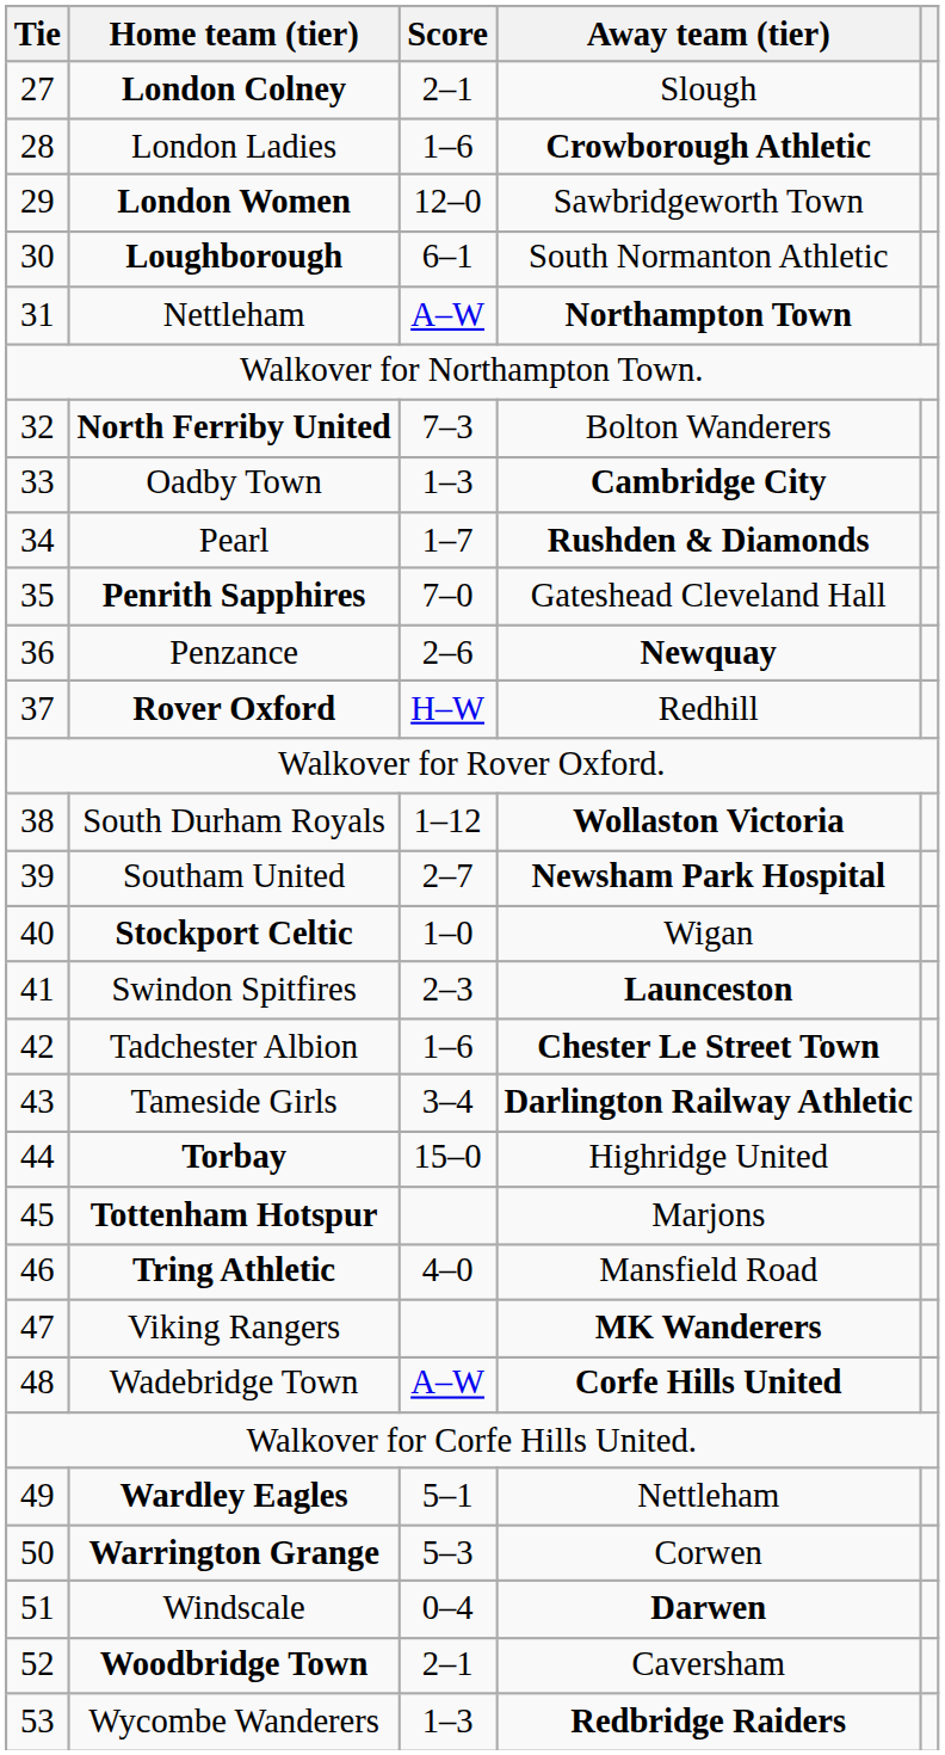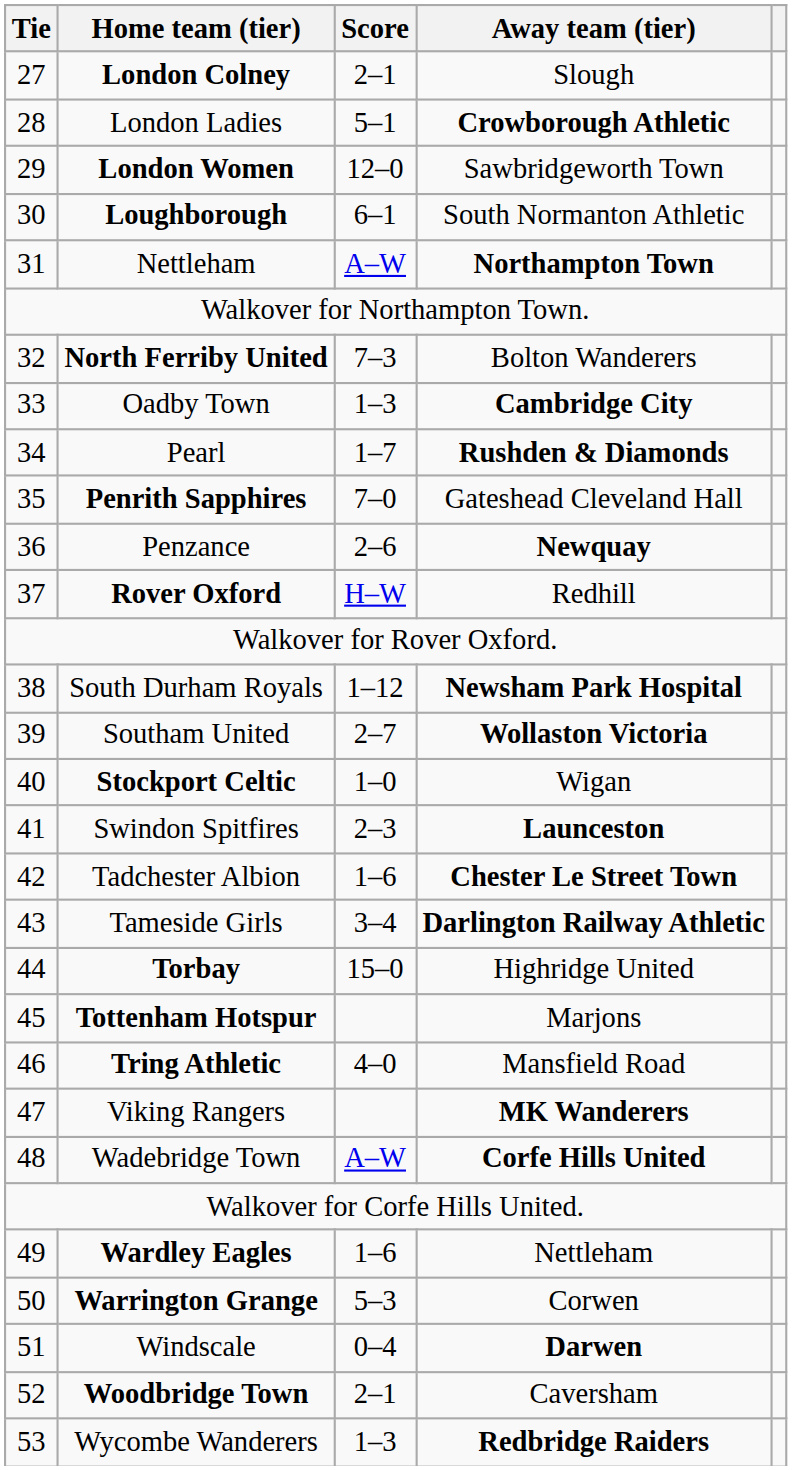London Ladies | Score: 1–6 -> 5–1
South Durham Royals | Away team (tier): Wollaston Victoria -> Newsham Park Hospital
Southam United | Away team (tier): Newsham Park Hospital -> Wollaston Victoria
Wardley Eagles | Score: 5–1 -> 1–6
